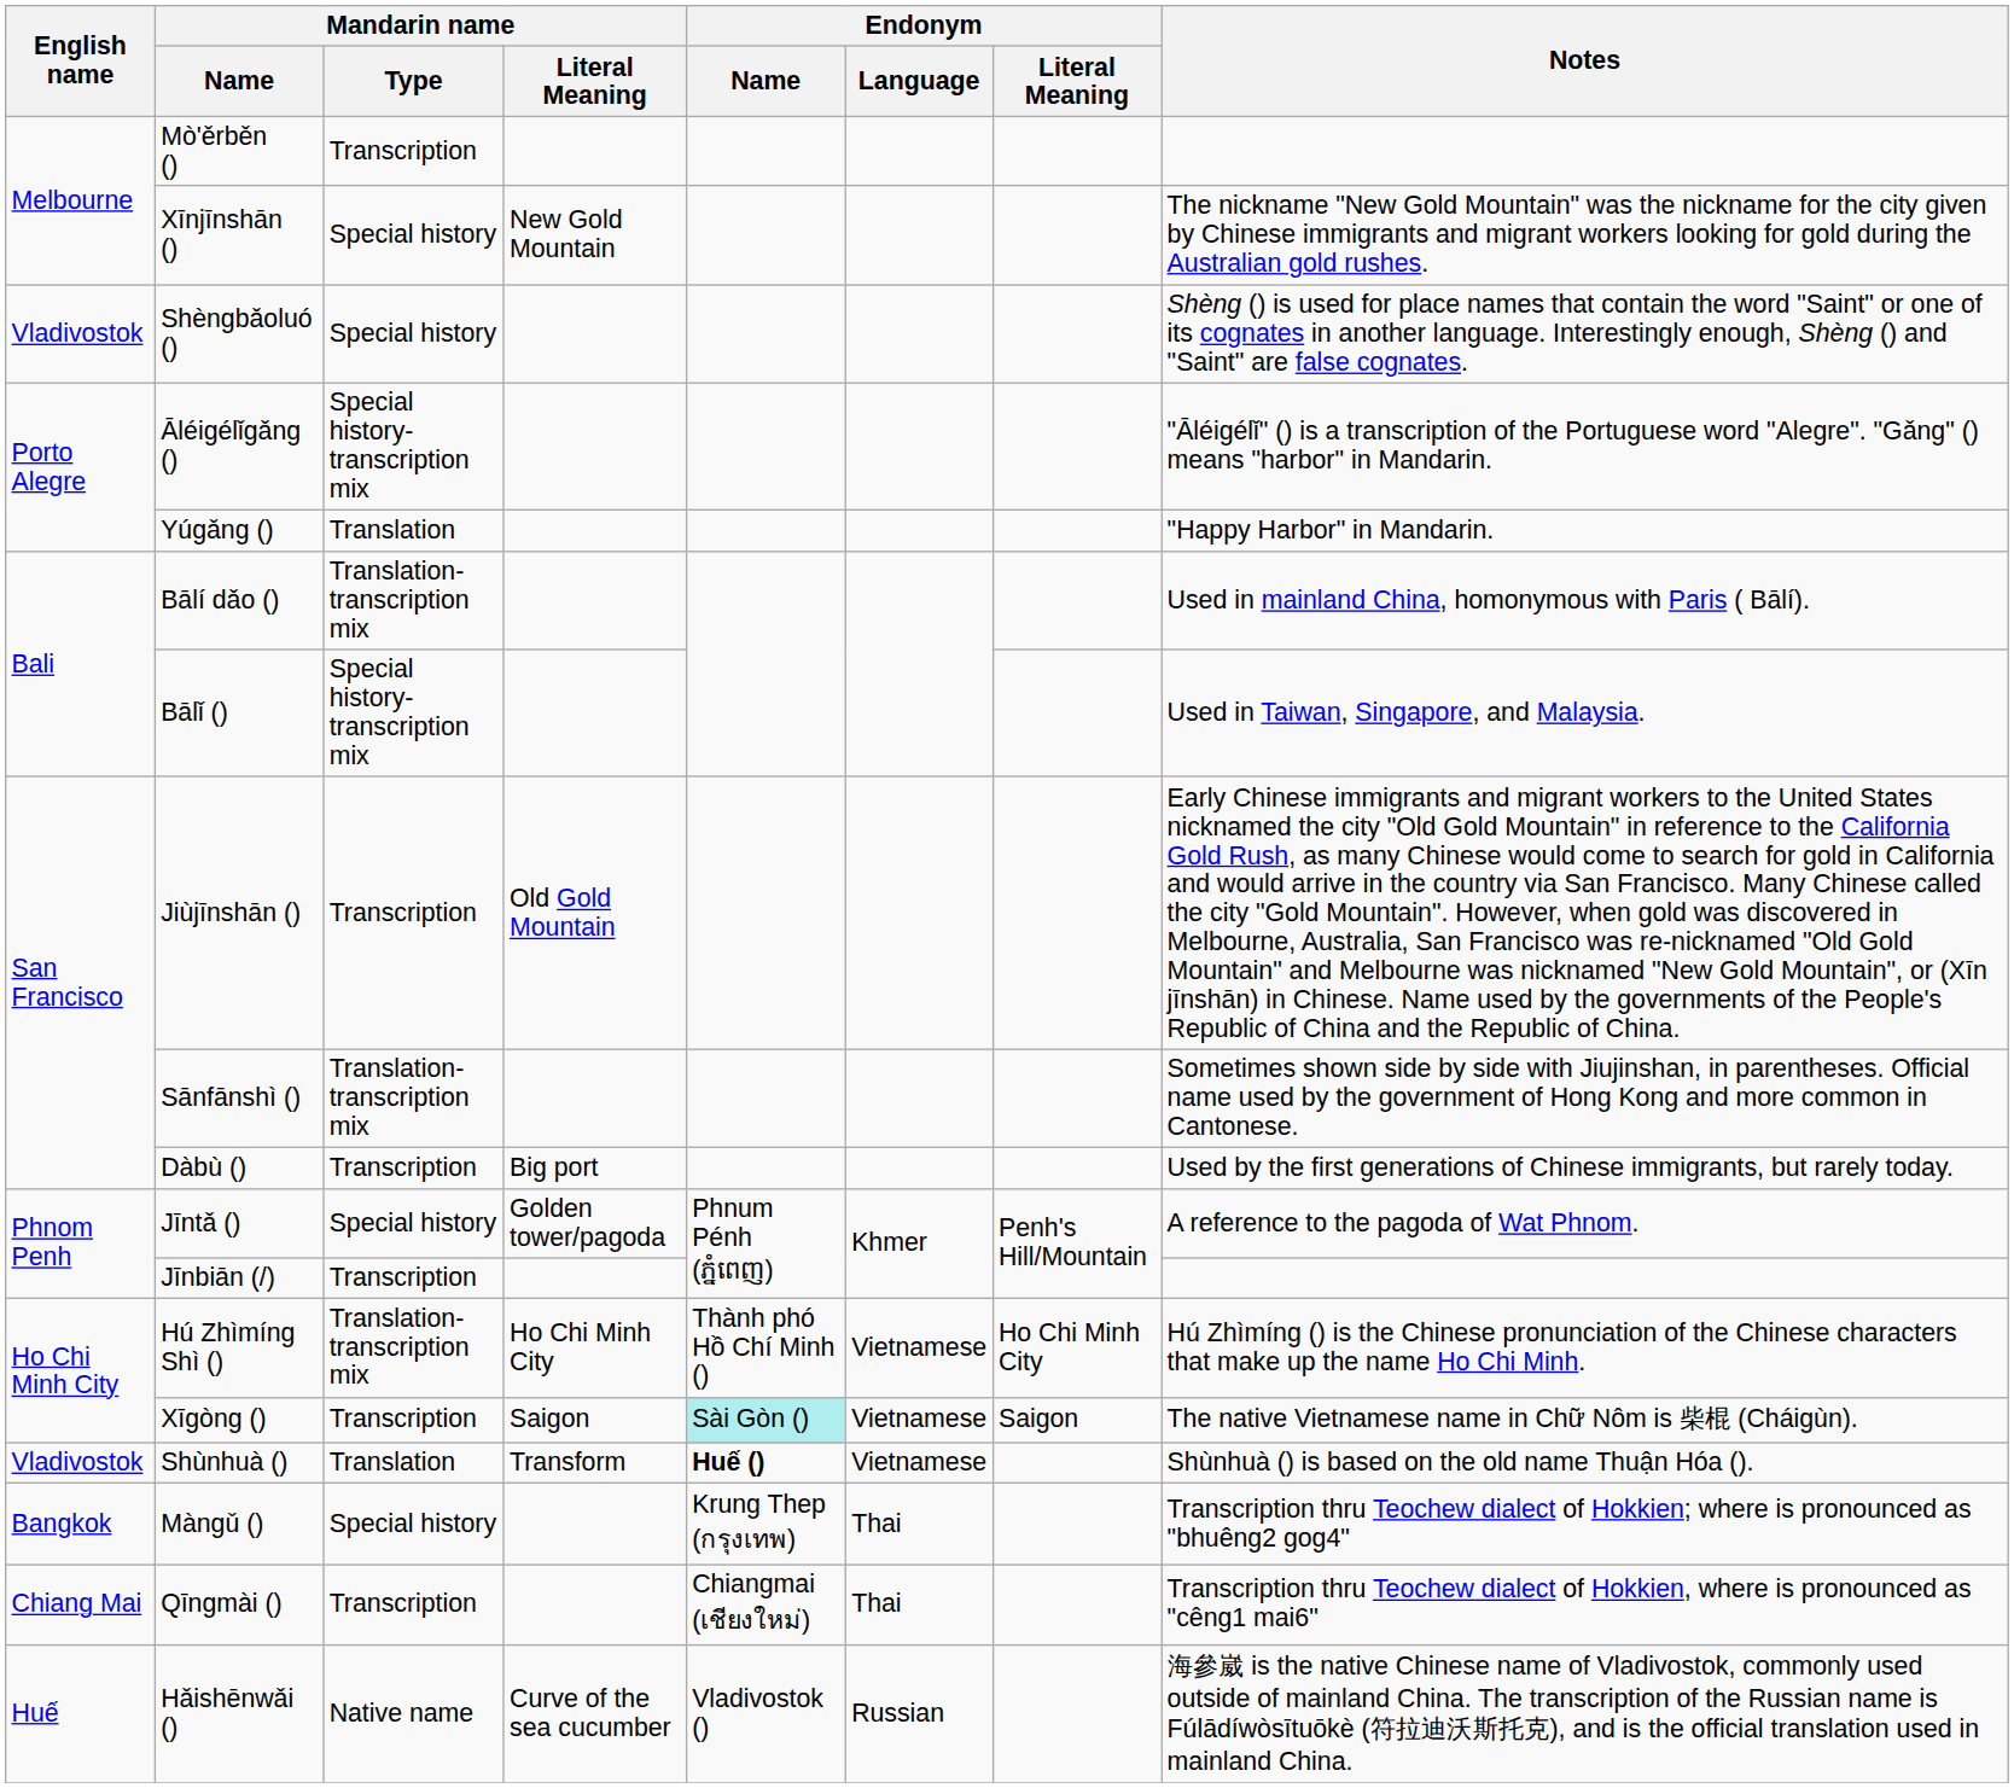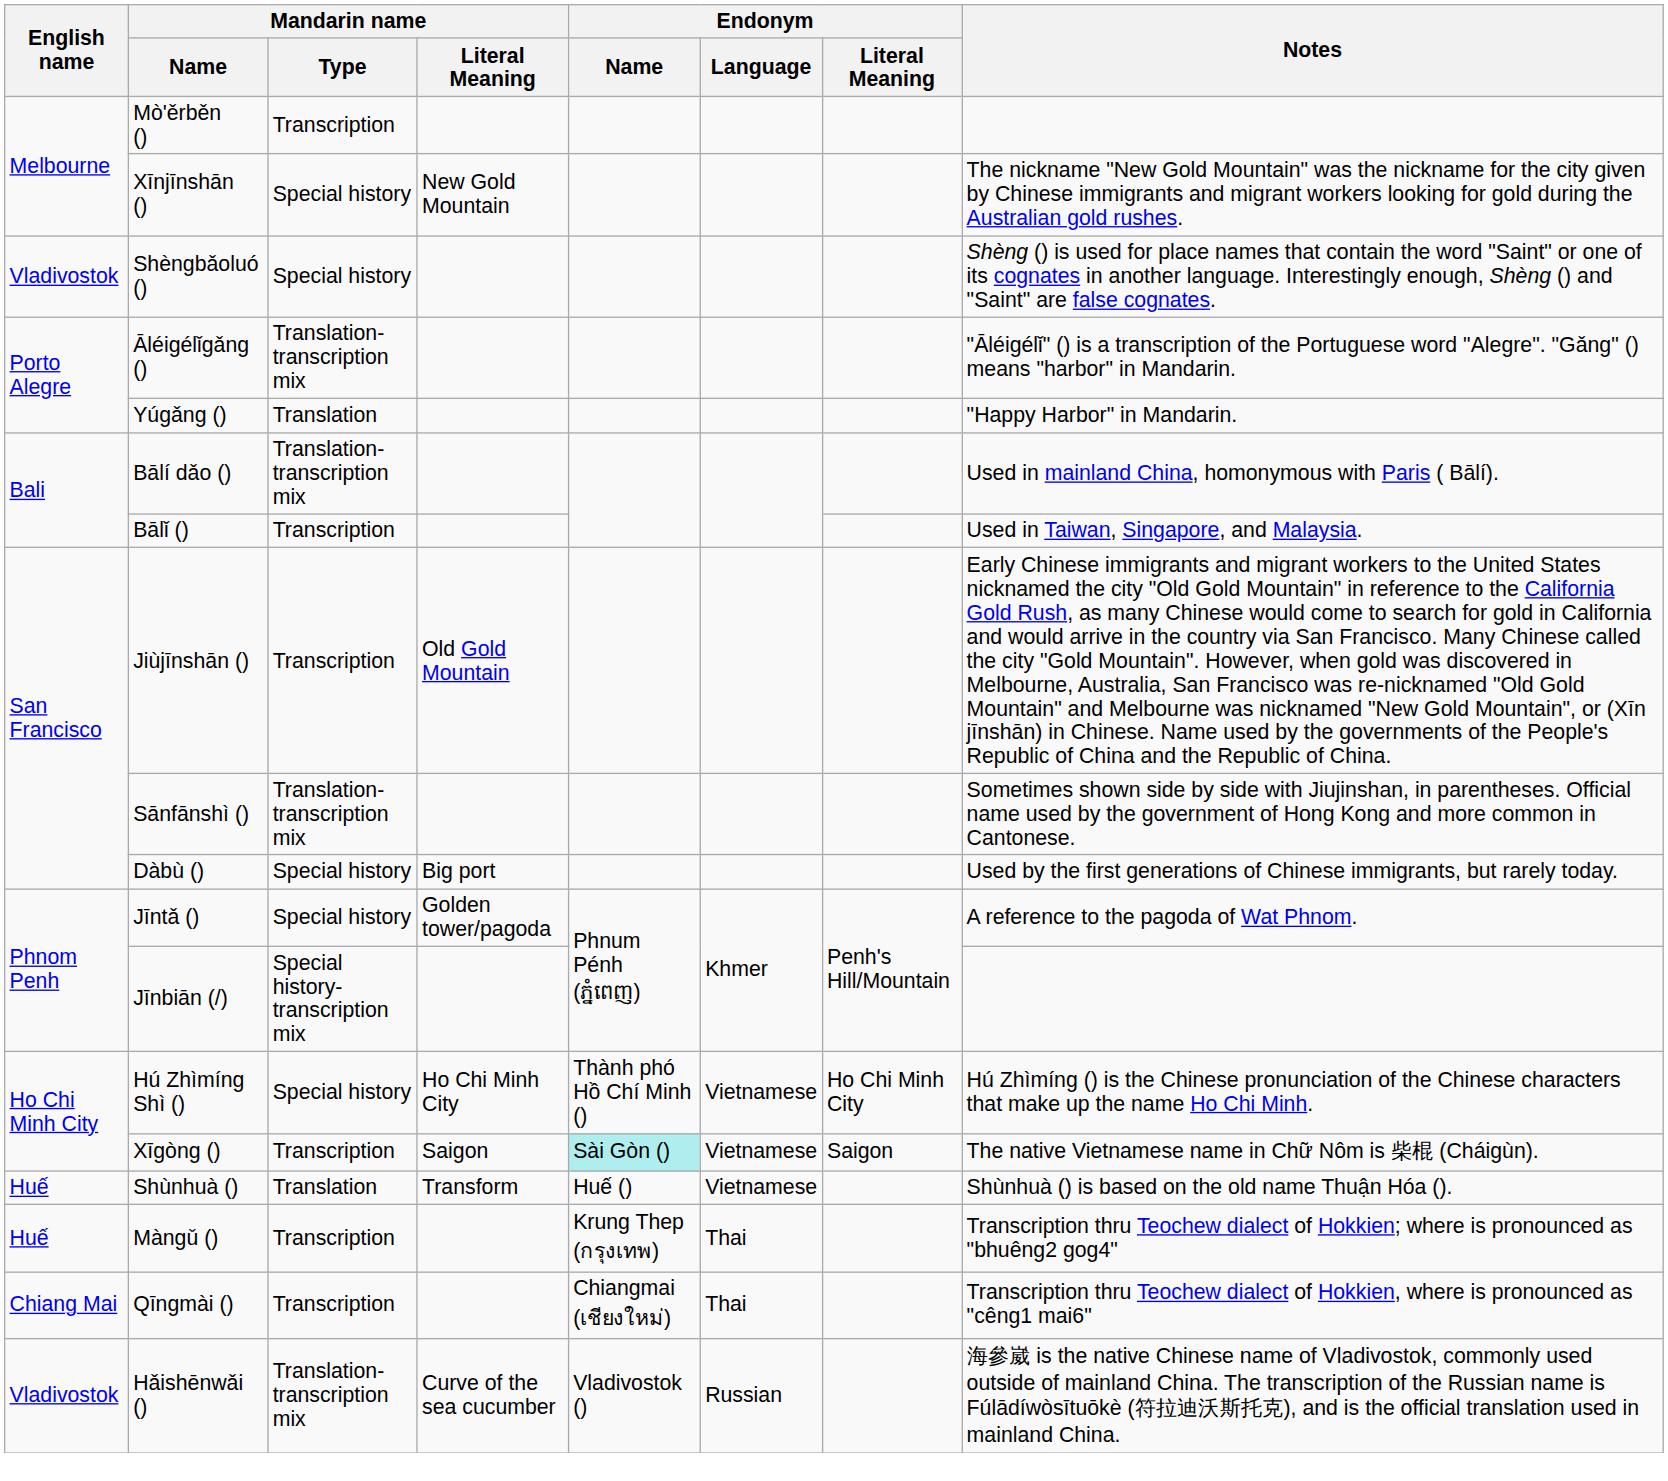Āléigélǐgǎng () | Mandarin name / Type: Special history-transcription mix -> Translation-transcription mix
Bālǐ () | Mandarin name / Type: Special history-transcription mix -> Transcription
Dàbù () | Mandarin name / Type: Transcription -> Special history
Jīnbiān (/) | Mandarin name / Type: Transcription -> Special history-transcription mix
Hú Zhìmíng Shì () | Mandarin name / Type: Translation-transcription mix -> Special history
Shùnhuà () | English name: Vladivostok -> Huế
Shùnhuà () | Endonym / Name: bold -> normal
Màngǔ () | English name: Bangkok -> Huế
Màngǔ () | Mandarin name / Type: Special history -> Transcription
Hǎishēnwǎi () | English name: Huế -> Vladivostok
Hǎishēnwǎi () | Mandarin name / Type: Native name -> Translation-transcription mix
